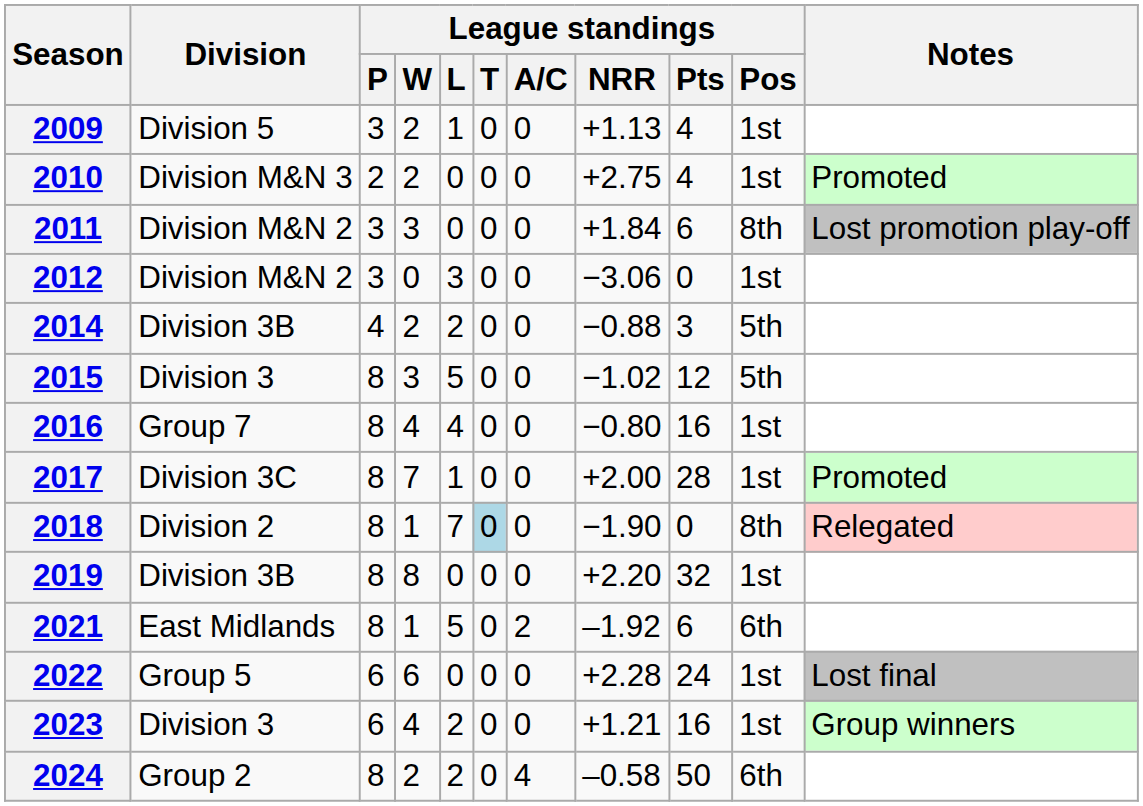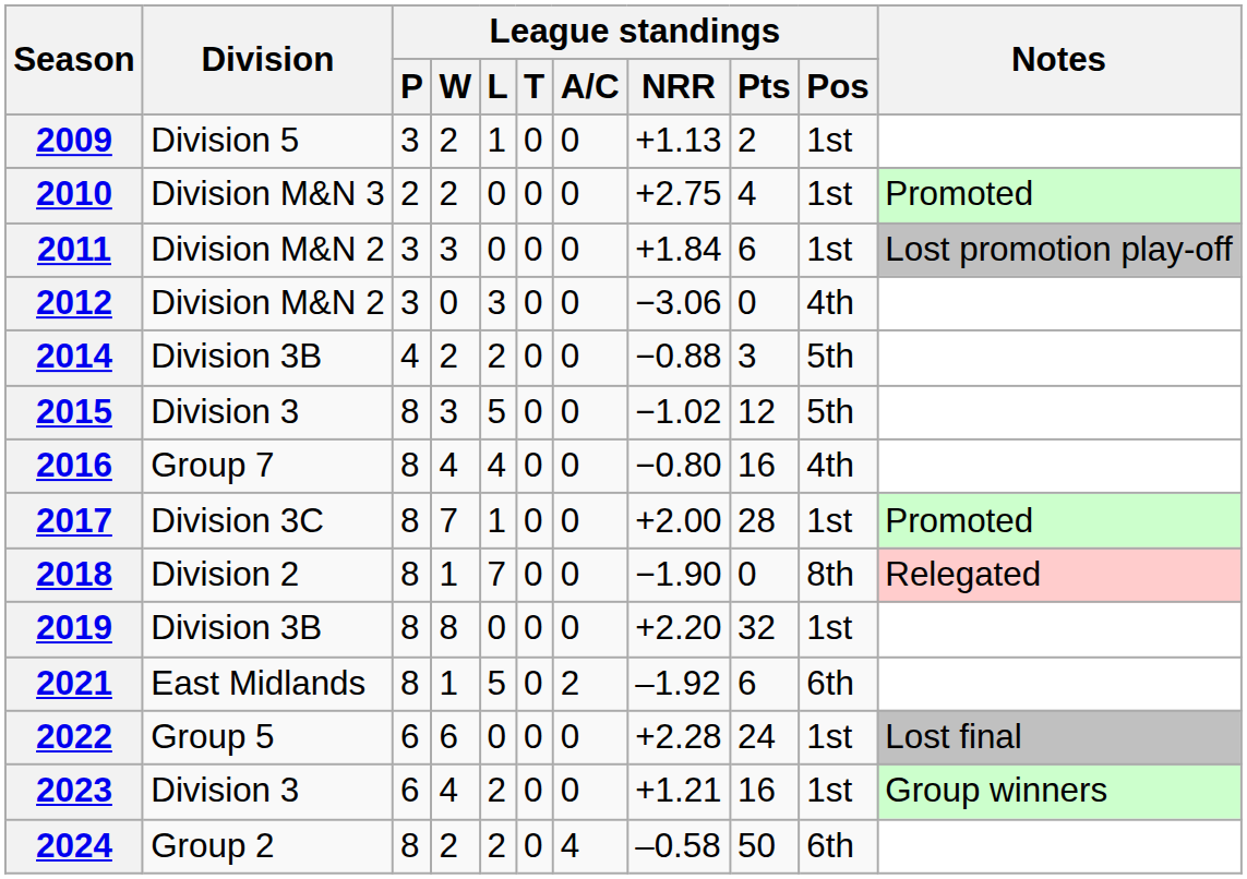2009 | League standings / Pts: 4 -> 2
2011 | League standings / Pos: 8th -> 1st
2012 | League standings / Pos: 1st -> 4th
2016 | League standings / Pos: 1st -> 4th
2018 | League standings / T: lightblue background -> no background
